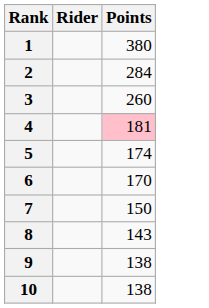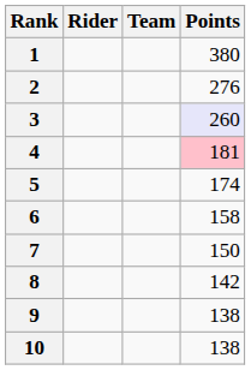+ column: Team
2 | Points: 284 -> 276
3 | Points: no background -> lavender background
6 | Points: 170 -> 158
8 | Points: 143 -> 142
